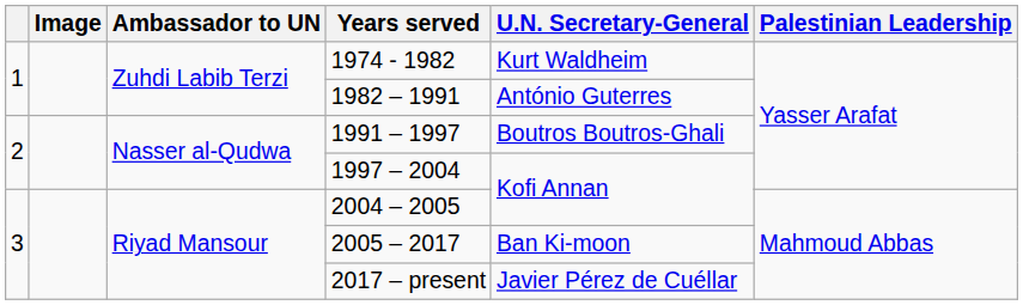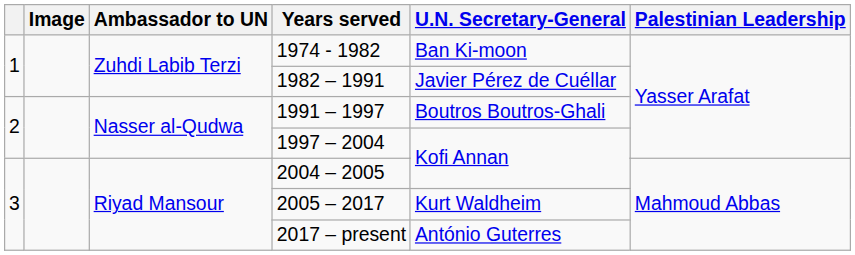1974 - 1982 | U.N. Secretary-General: Kurt Waldheim -> Ban Ki-moon
1982 – 1991 | U.N. Secretary-General: António Guterres -> Javier Pérez de Cuéllar
2005 – 2017 | U.N. Secretary-General: Ban Ki-moon -> Kurt Waldheim
2017 – present | U.N. Secretary-General: Javier Pérez de Cuéllar -> António Guterres
